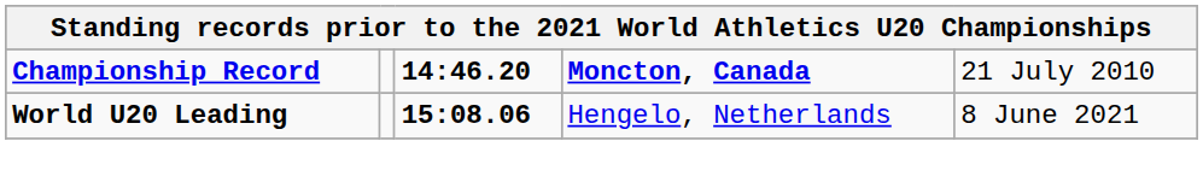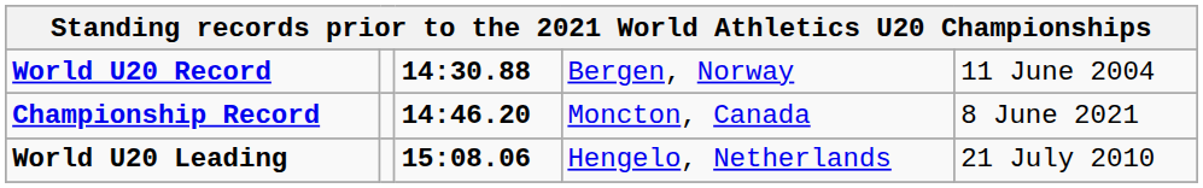+ row: World U20 Record | 14:30.88 | Bergen, Norway | 11 June 2004
Championship Record | column 4: bold -> normal
Championship Record | column 5: 21 July 2010 -> 8 June 2021
World U20 Leading | column 5: 8 June 2021 -> 21 July 2010
